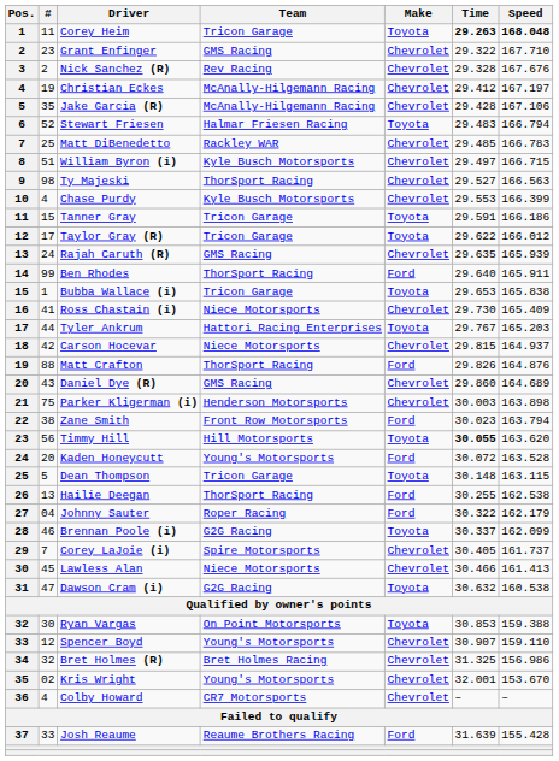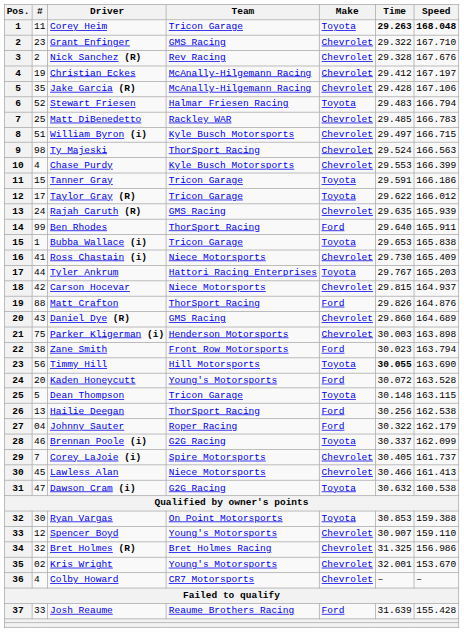Ty Majeski | Time: 29.527 -> 29.524
Timmy Hill | Speed: 163.620 -> 163.690
Hailie Deegan | Time: 30.255 -> 30.256
